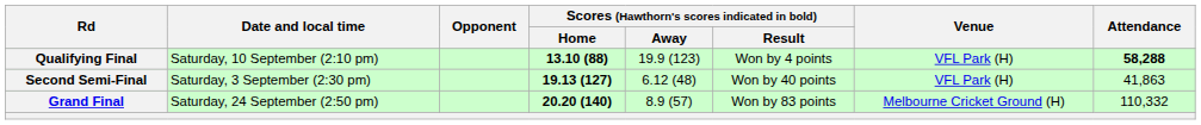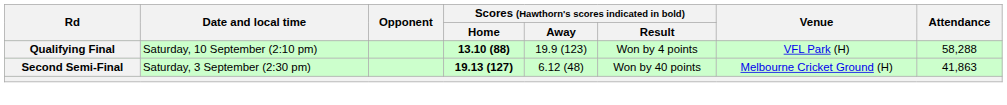Qualifying Final | Attendance: bold -> normal
Second Semi-Final | Venue: VFL Park (H) -> Melbourne Cricket Ground (H)
- row: Grand Final | Saturday, 24 September (2:50 pm) | 20.20 (140) | 8.9 (57) | Won by 83 points | Melbourne Cricket Ground (H) | 110,332
